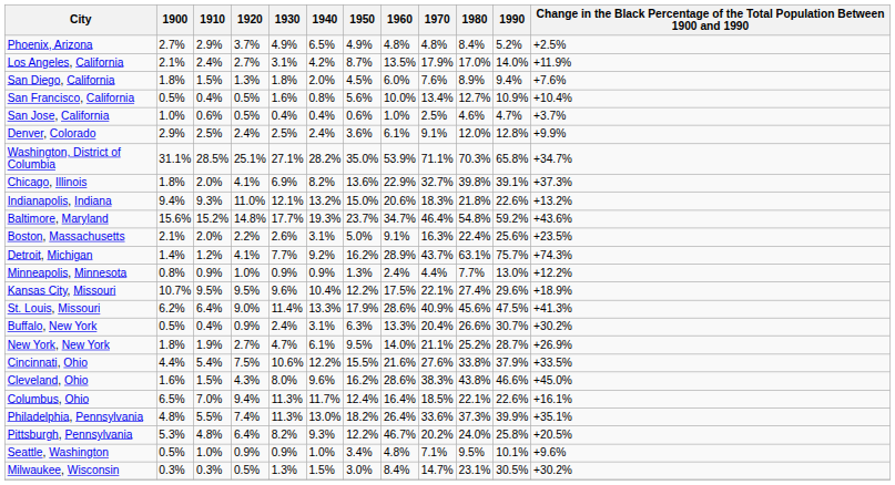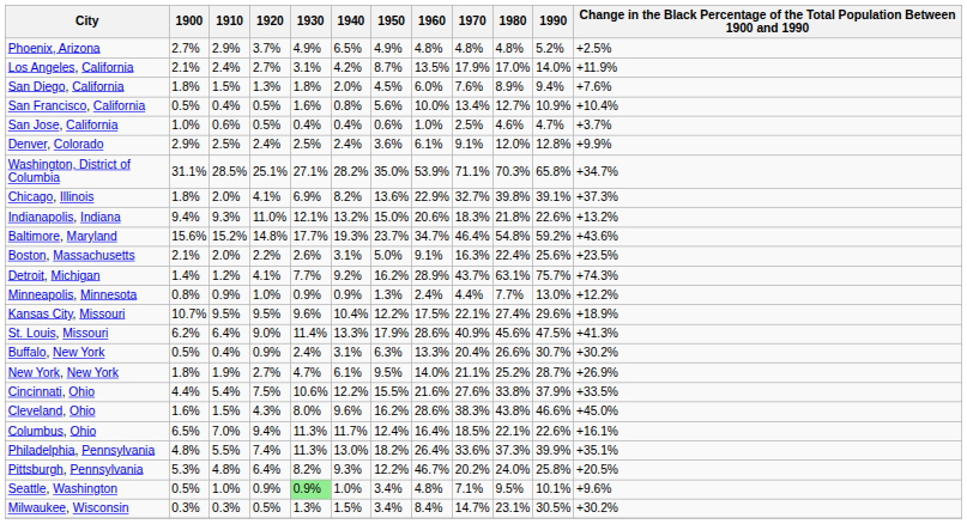Phoenix, Arizona | 1980: 8.4% -> 4.8%
Seattle, Washington | 1930: no background -> lightgreen background
Milwaukee, Wisconsin | 1950: 3.0% -> 3.4%
